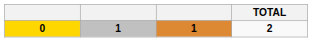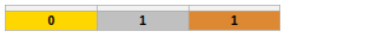- column: TOTAL | 2
